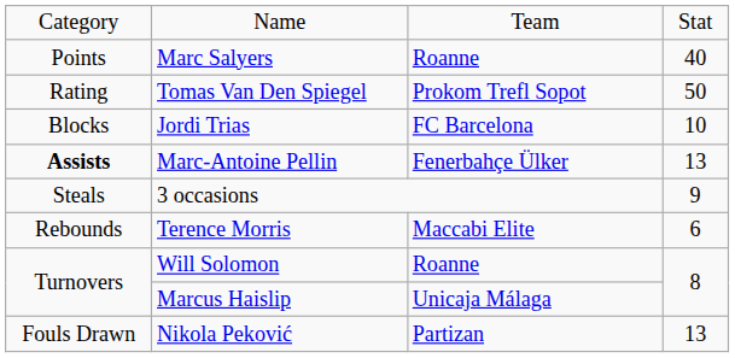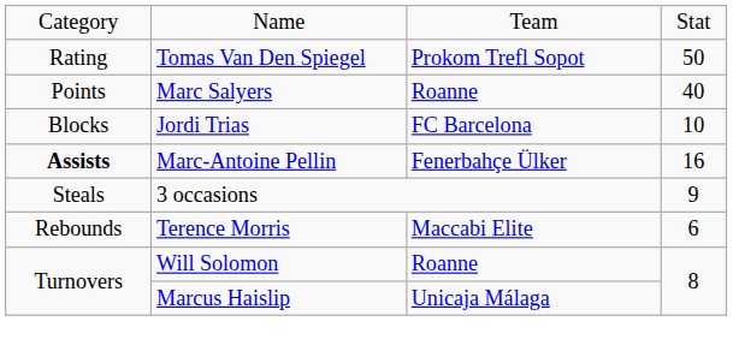rows swapped: Tomas Van Den Spiegel <-> Marc Salyers
Marc-Antoine Pellin | column 4: 13 -> 16
- row: Fouls Drawn | Nikola Peković | Partizan | 13
